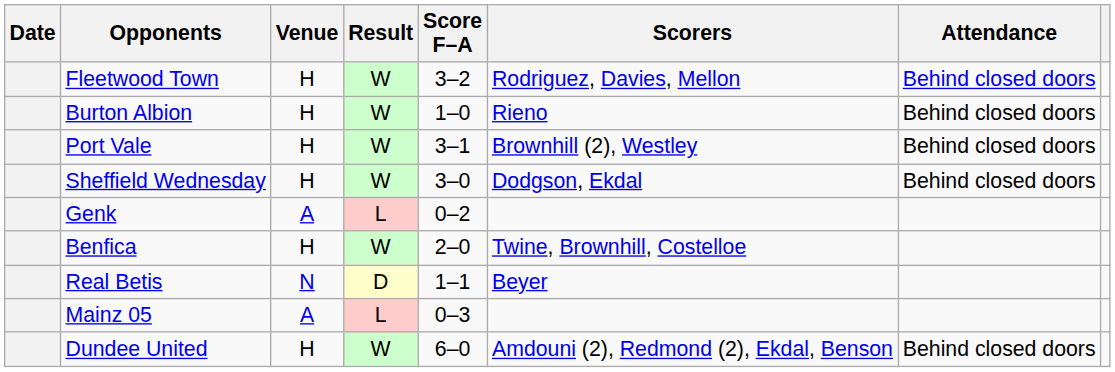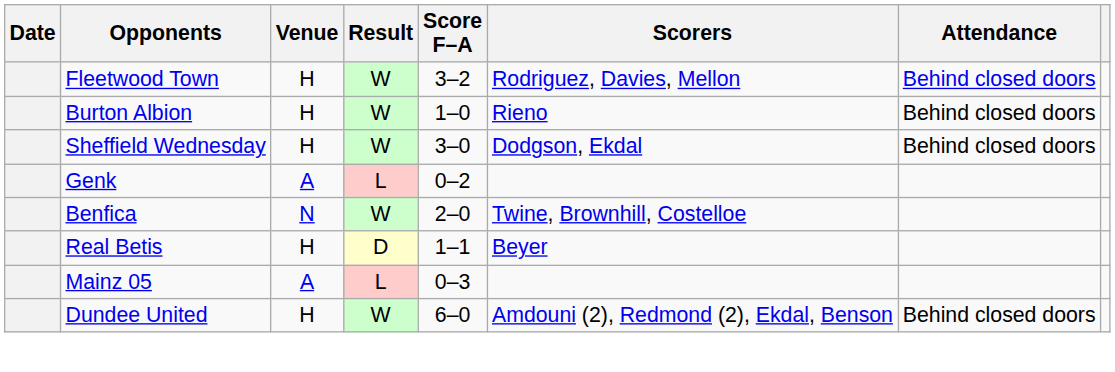- row: Port Vale | H | W | 3–1 | Brownhill (2), Westley | Behind closed doors
Benfica | Venue: H -> N
Real Betis | Venue: N -> H
